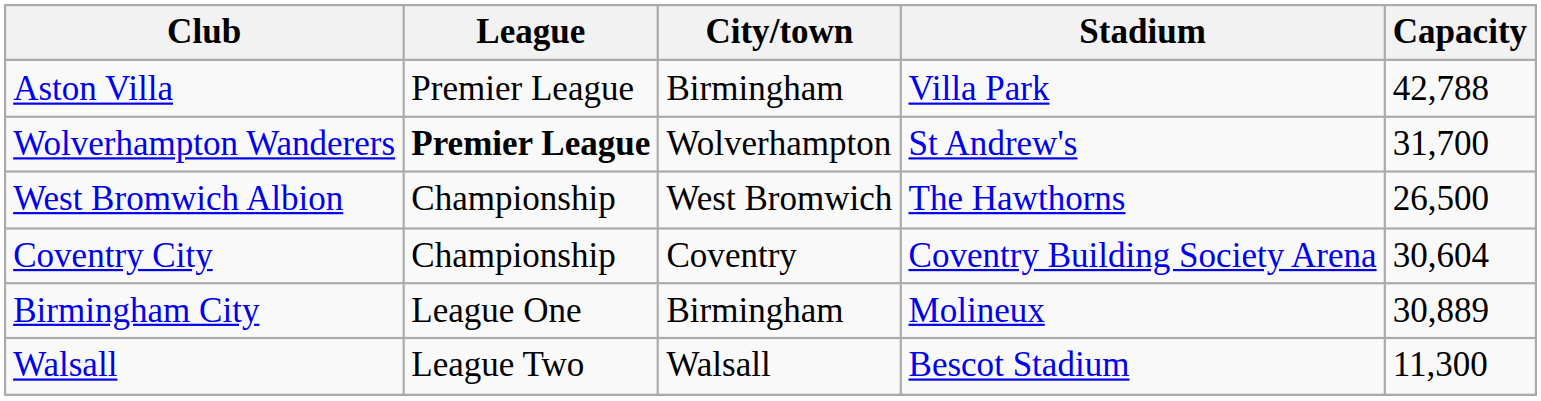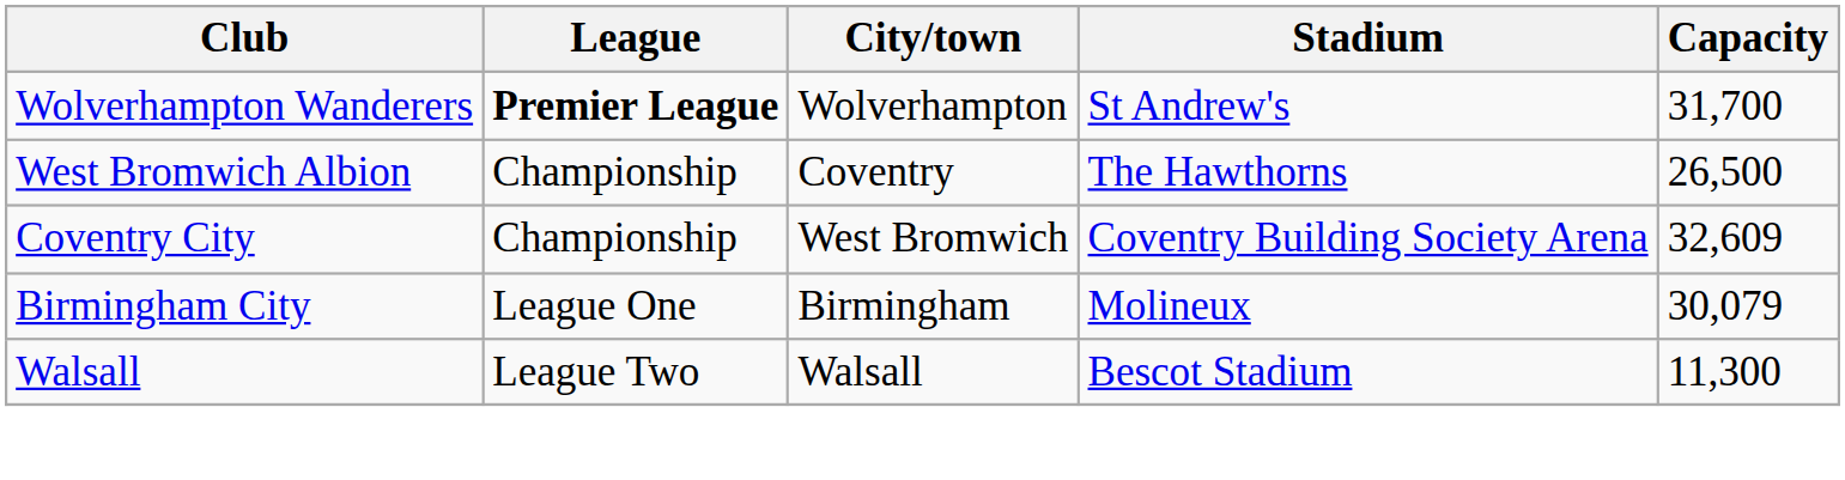- row: Aston Villa | Premier League | Birmingham | Villa Park | 42,788
West Bromwich Albion | City/town: West Bromwich -> Coventry
Coventry City | City/town: Coventry -> West Bromwich
Coventry City | Capacity: 30,604 -> 32,609
Birmingham City | Capacity: 30,889 -> 30,079
